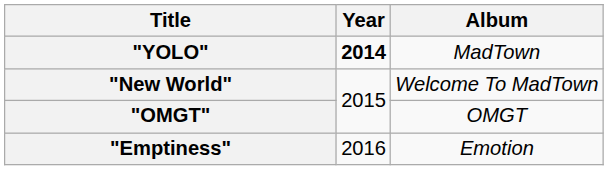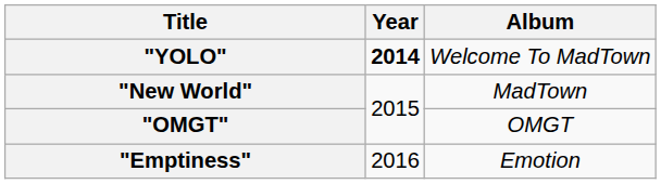"YOLO" | Album: MadTown -> Welcome To MadTown
"New World" | Album: Welcome To MadTown -> MadTown
